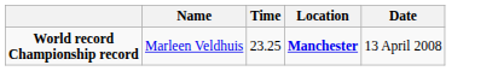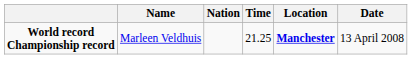+ column: Nation
World record Championship record | Time: 23.25 -> 21.25
